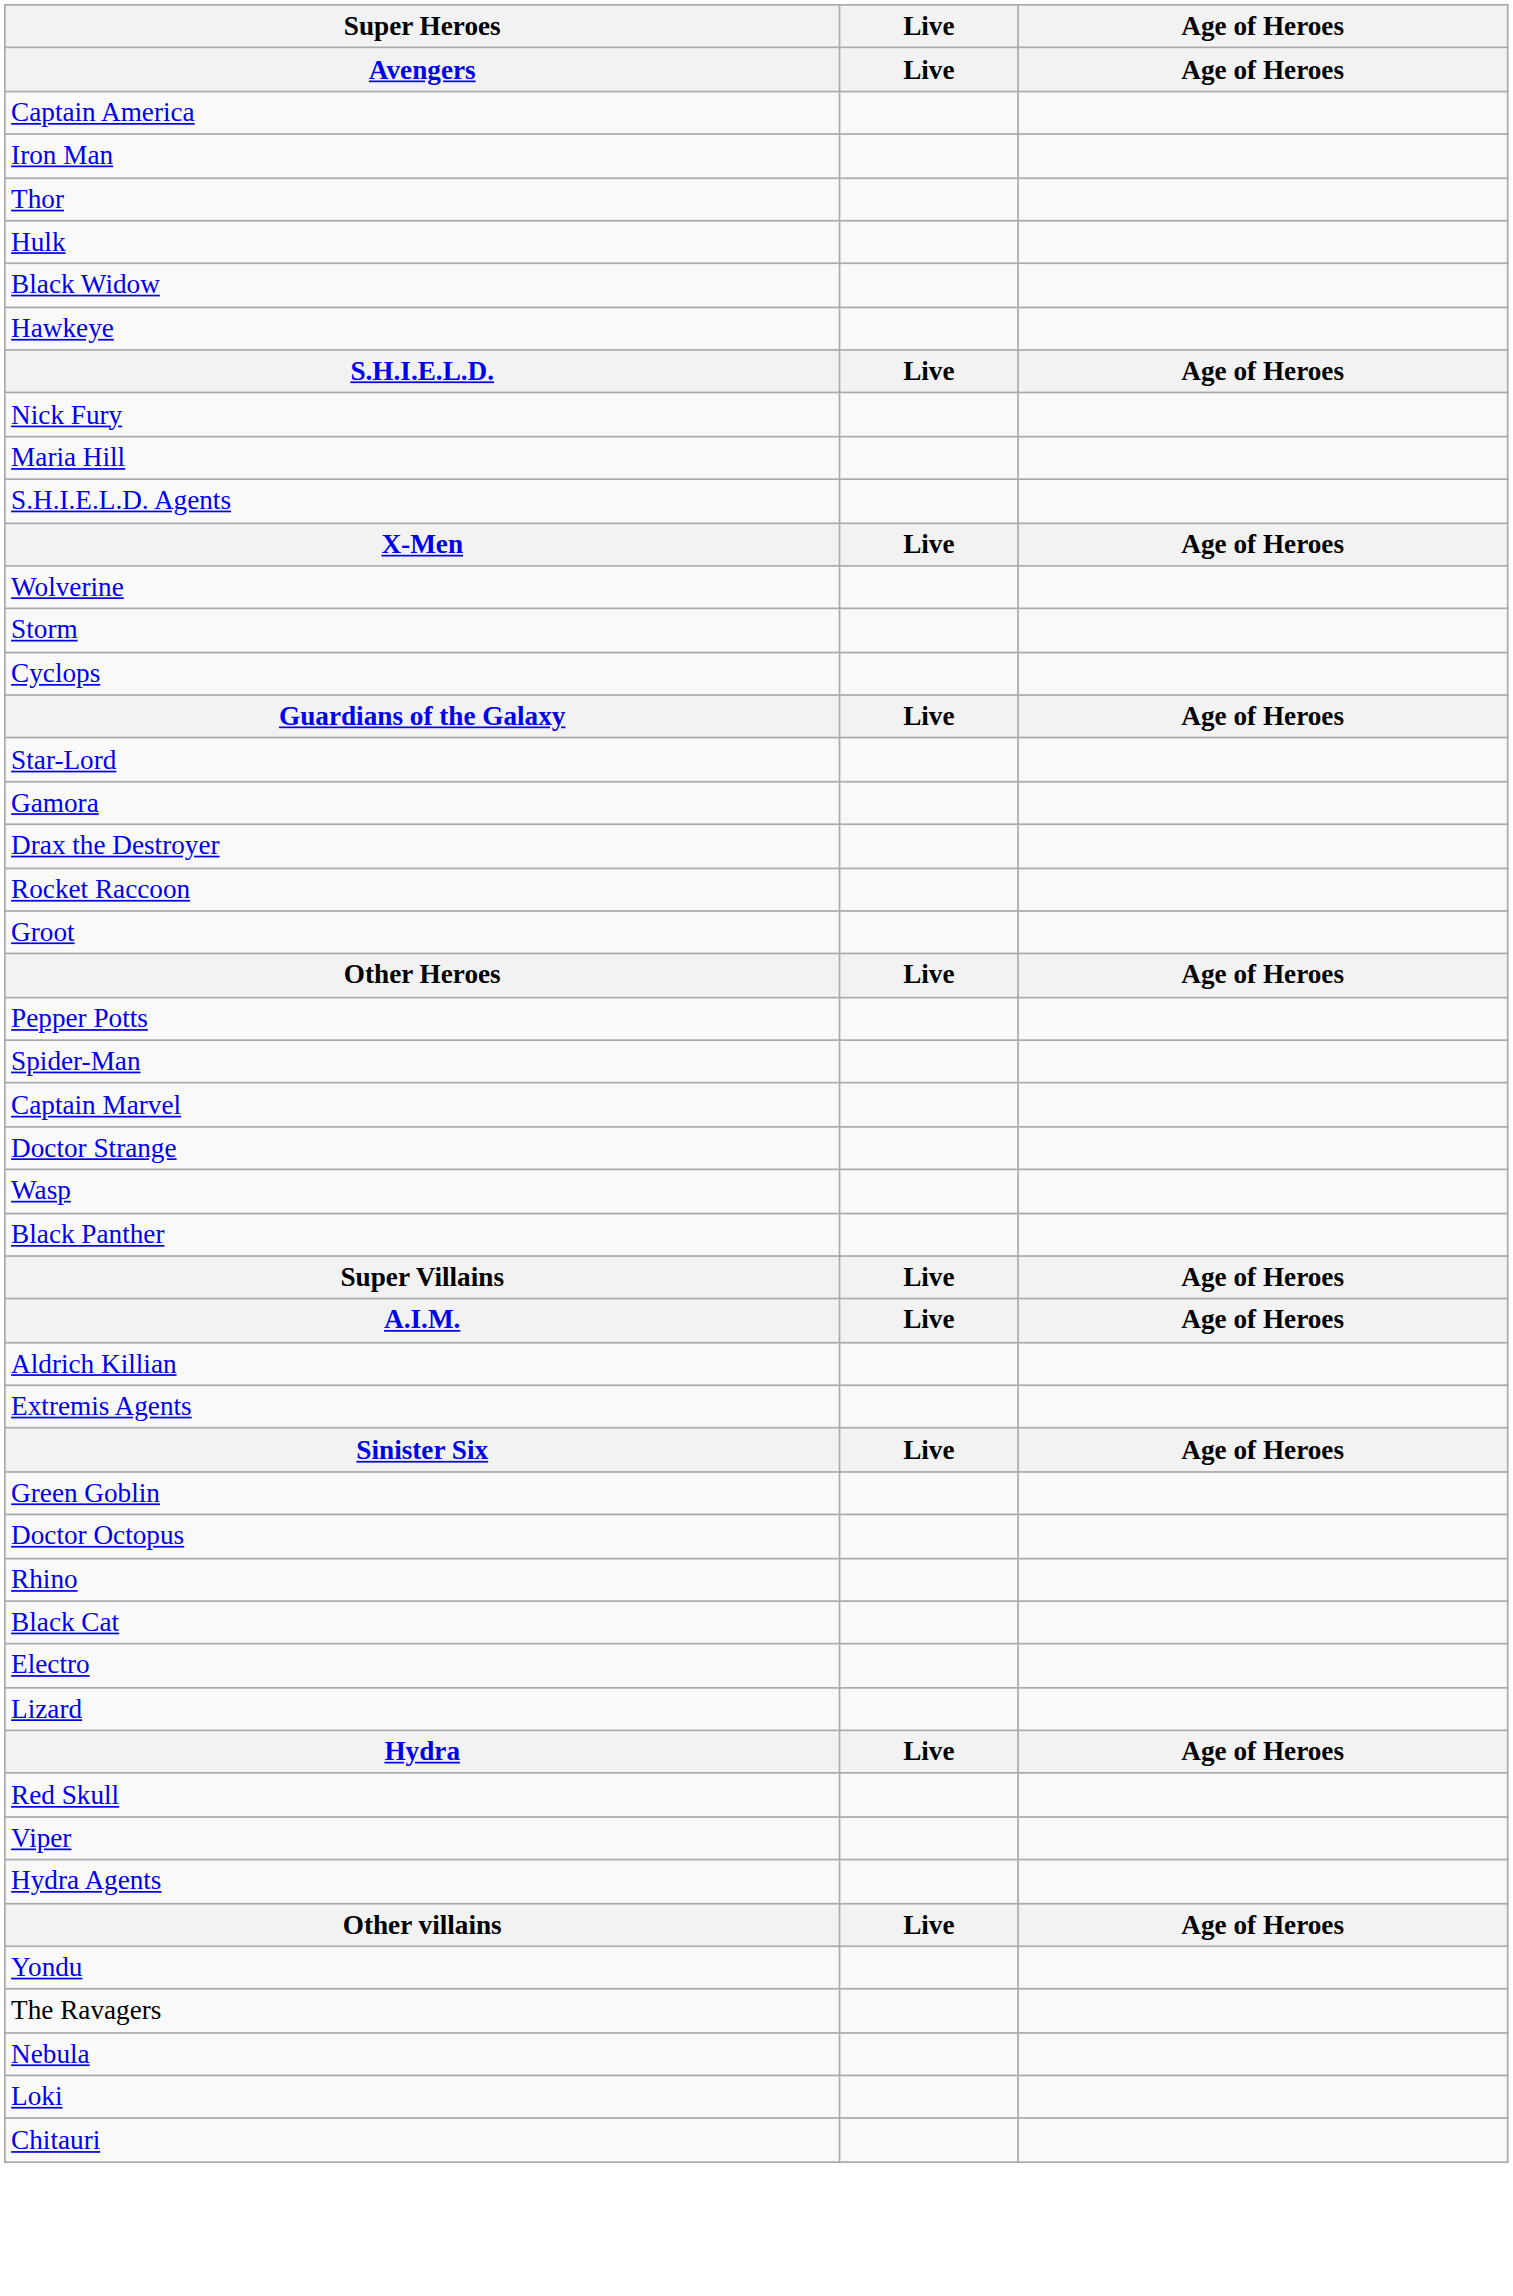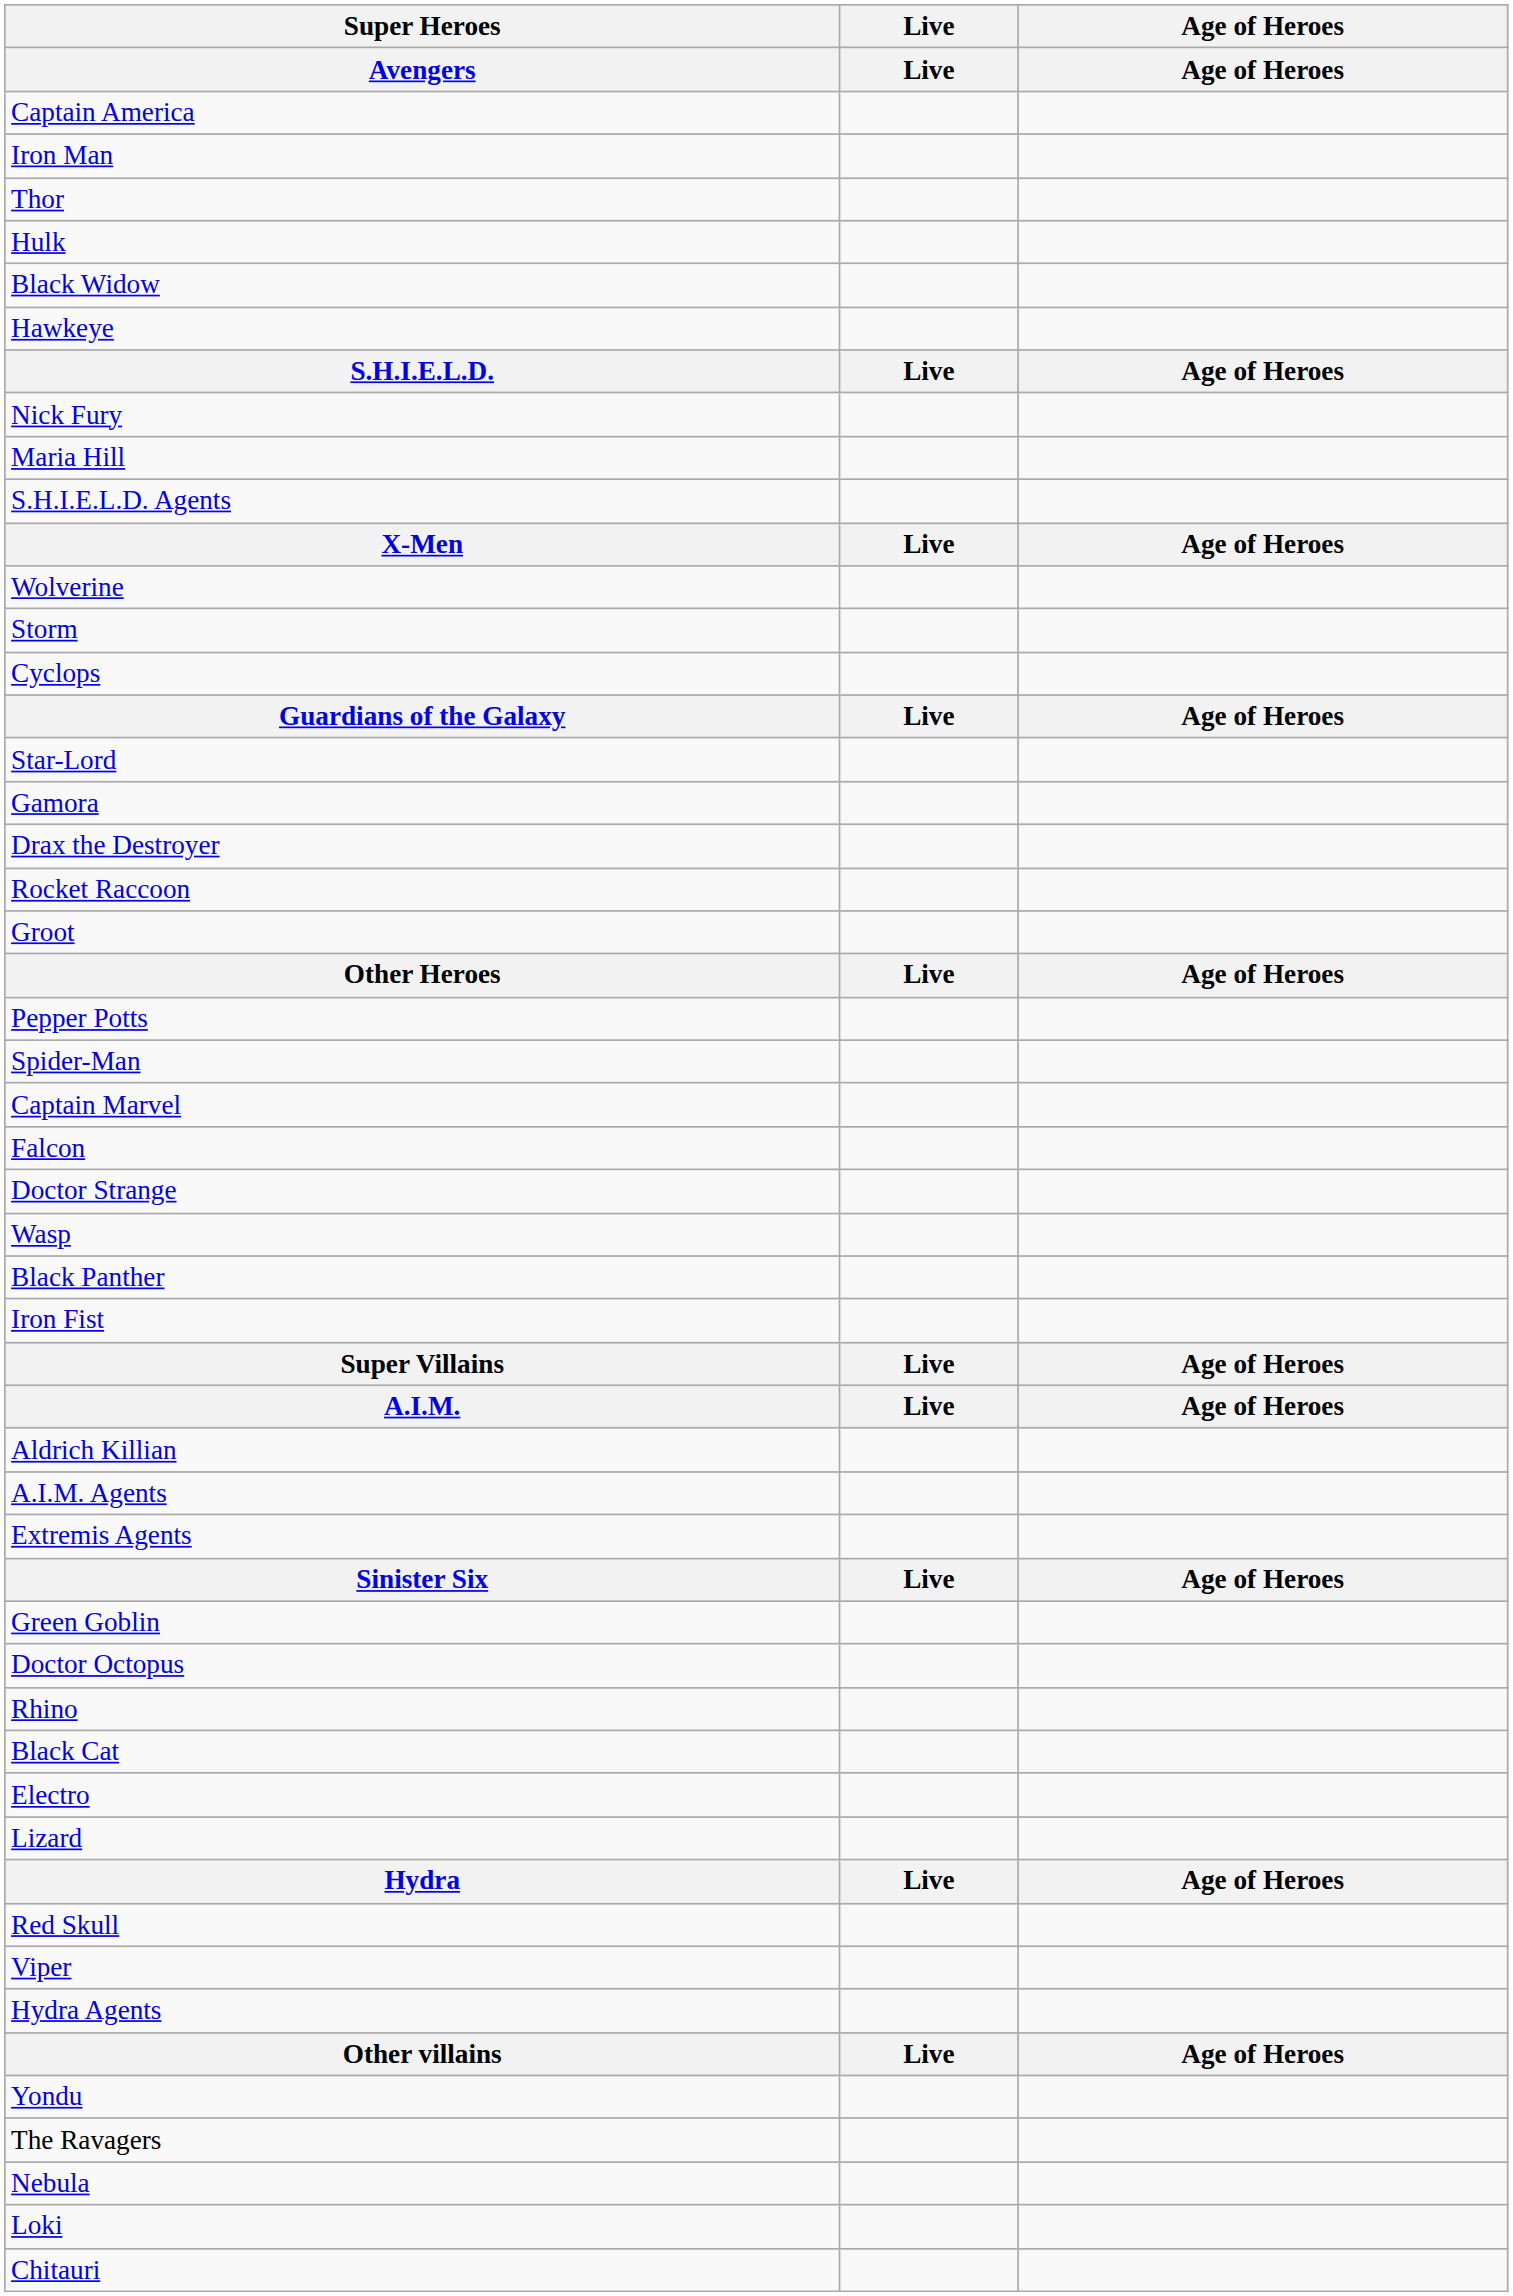+ row: Falcon
+ row: Iron Fist
+ row: A.I.M. Agents
